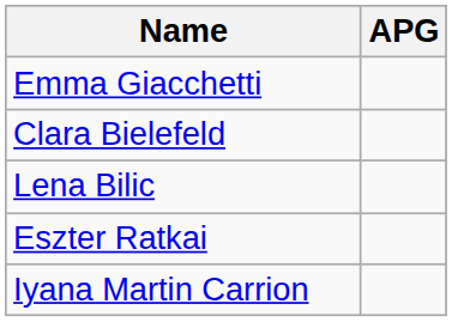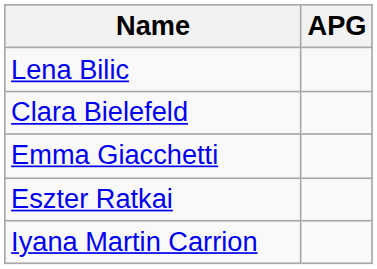rows swapped: Lena Bilic <-> Emma Giacchetti
